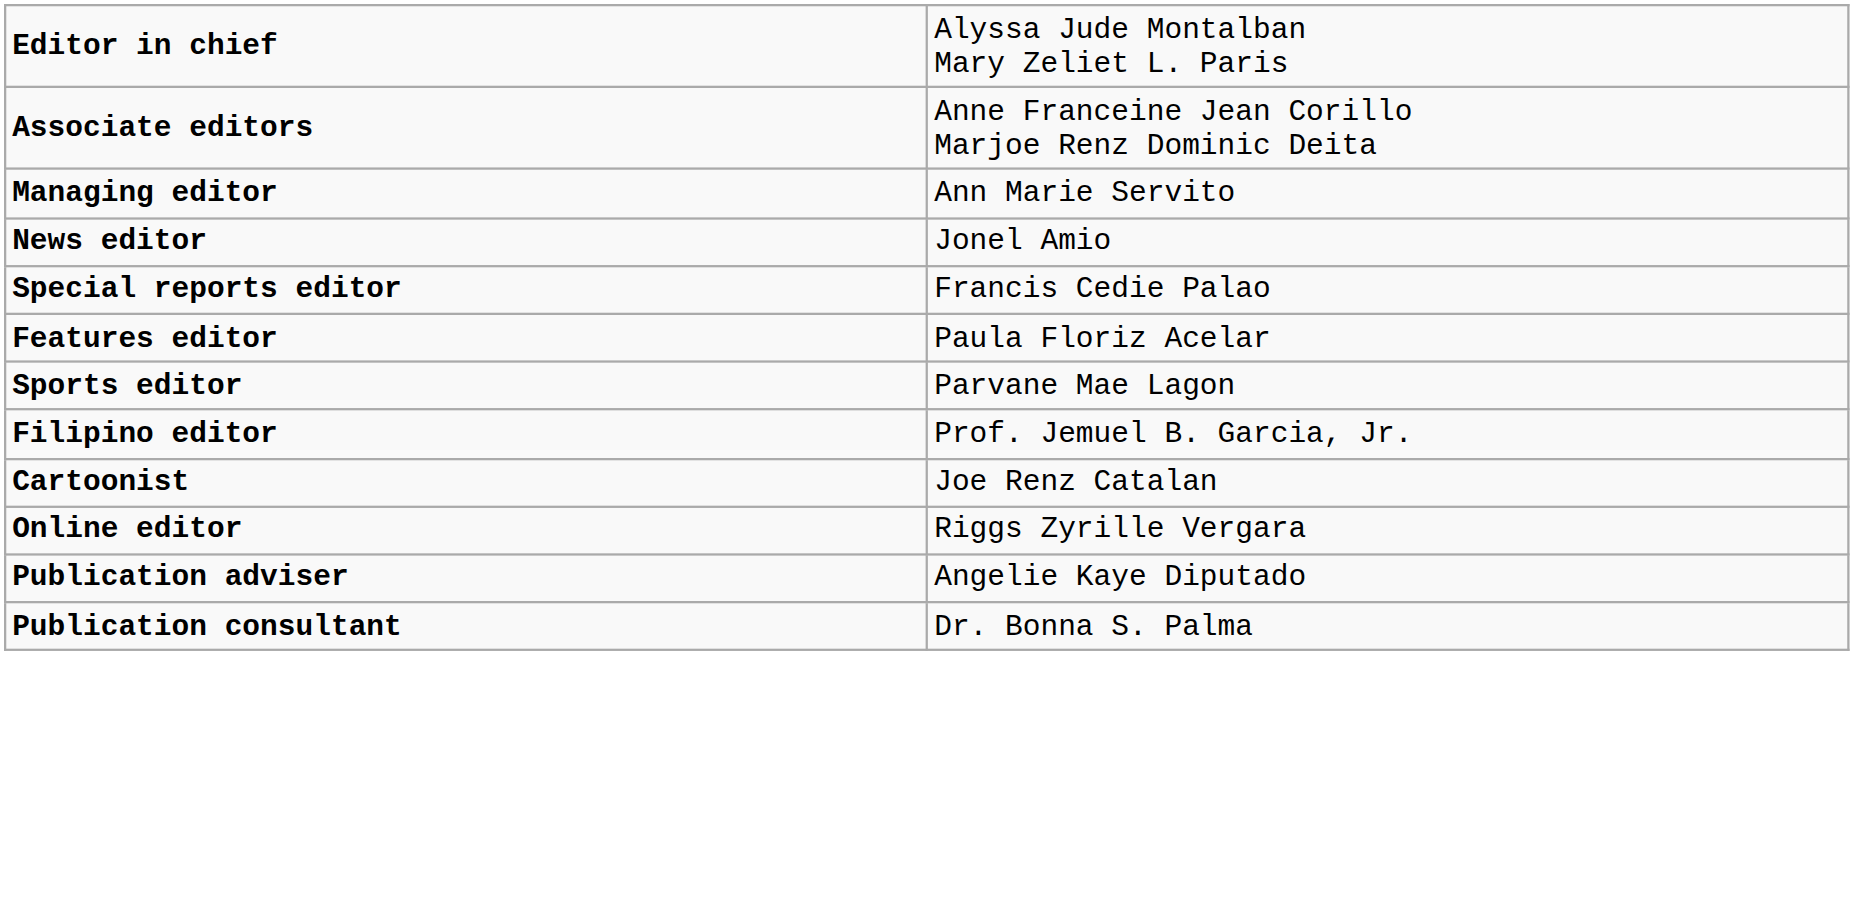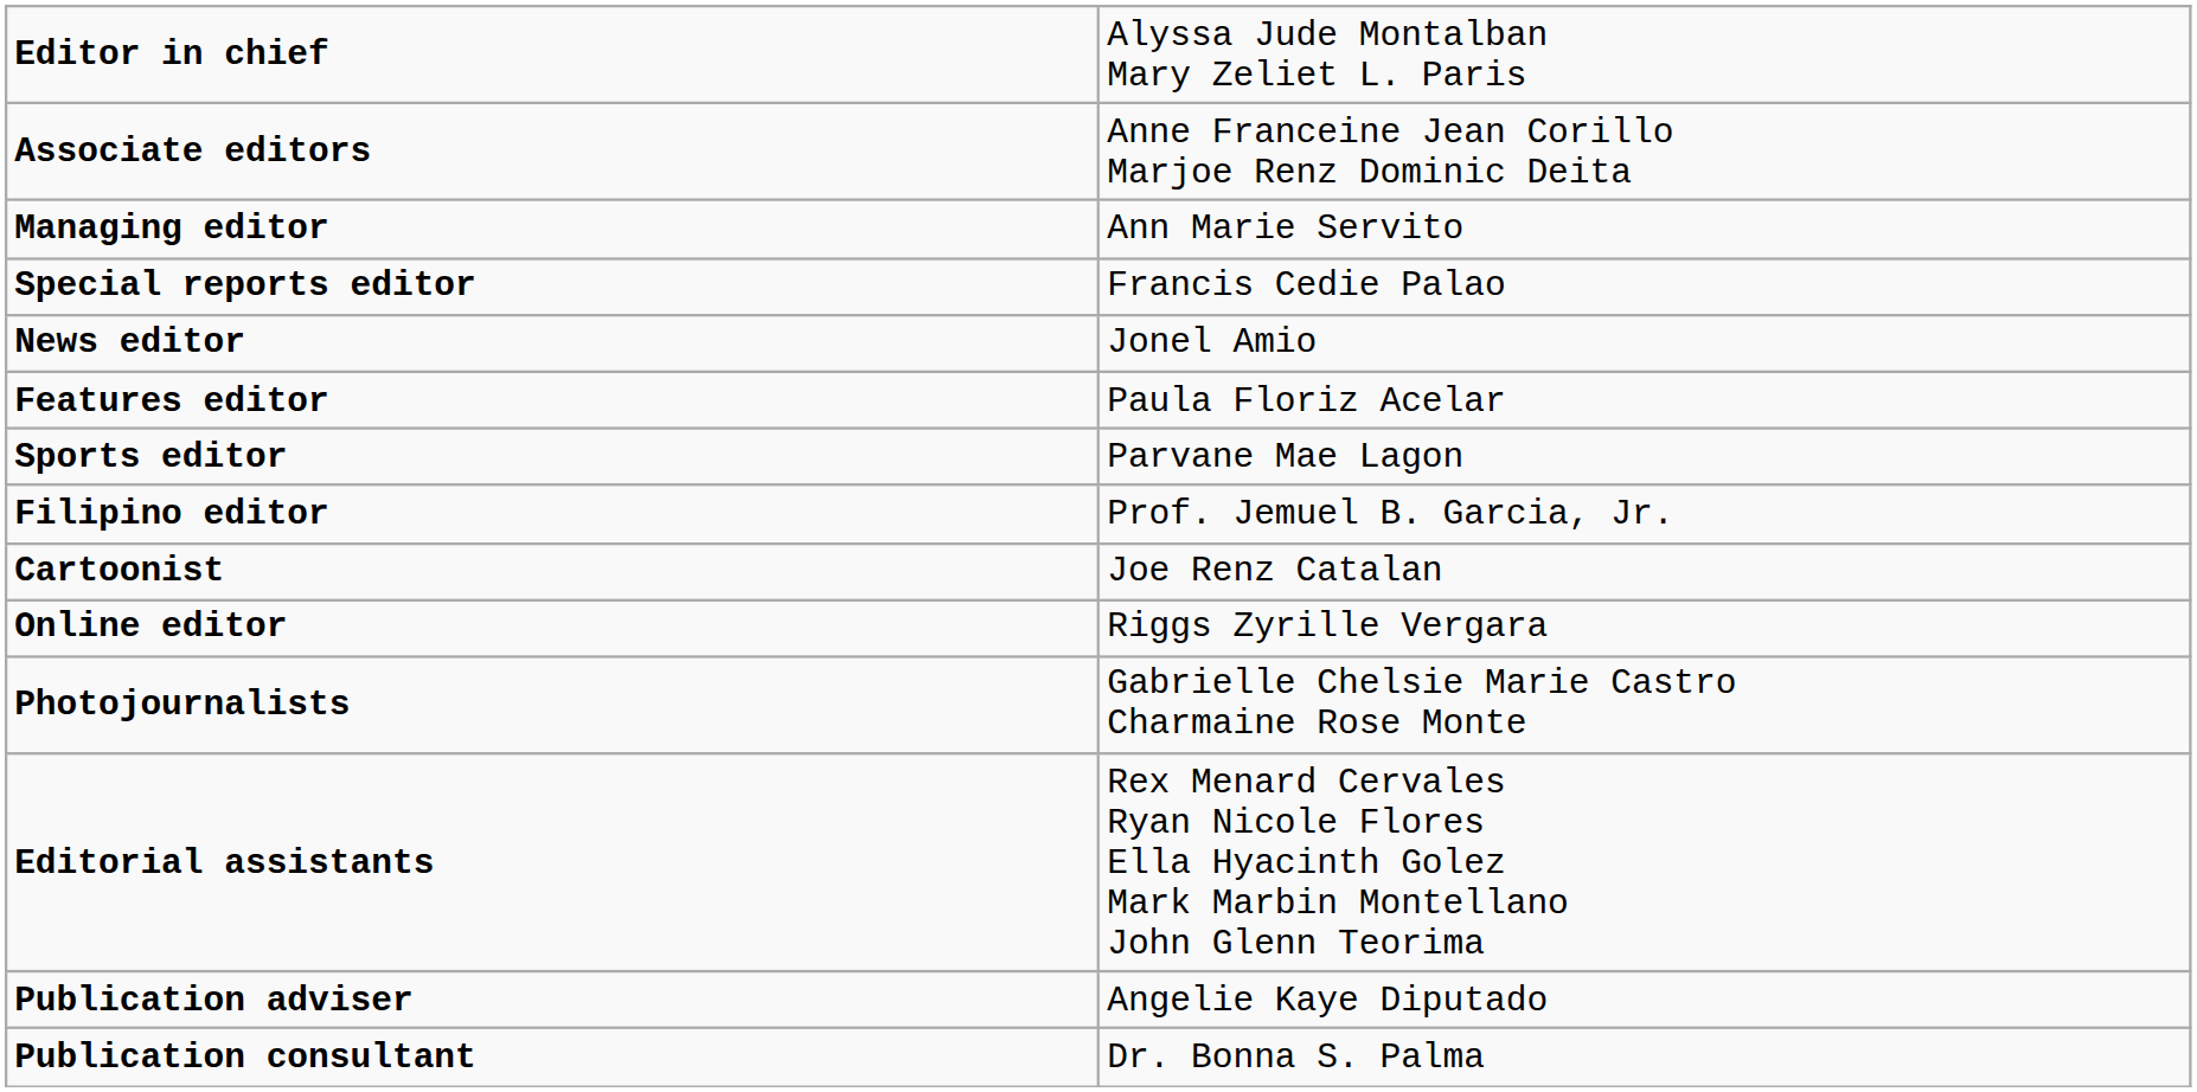rows swapped: News editor <-> Special reports editor
+ row: Photojournalists | Gabrielle Chelsie Marie Castro Charmaine Rose Monte
+ row: Editorial assistants | Rex Menard Cervales Ryan Nicole Flores Ella Hyacinth Golez Mark Marbin Montellano John Glenn Teorima
